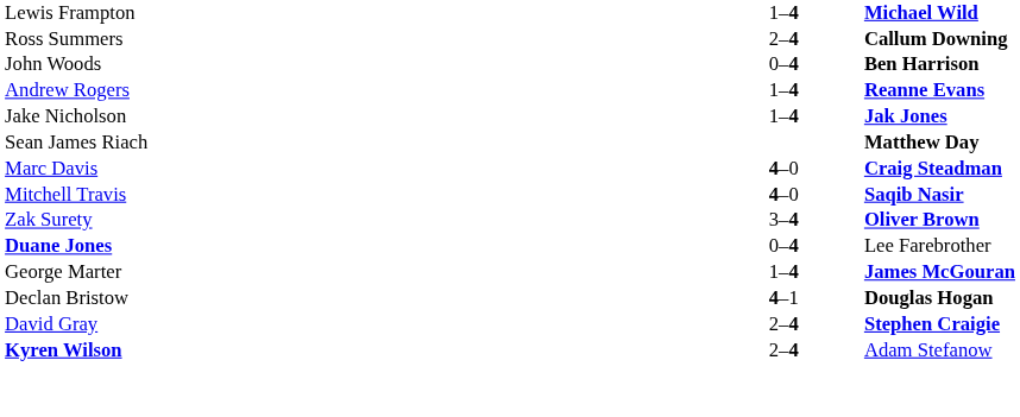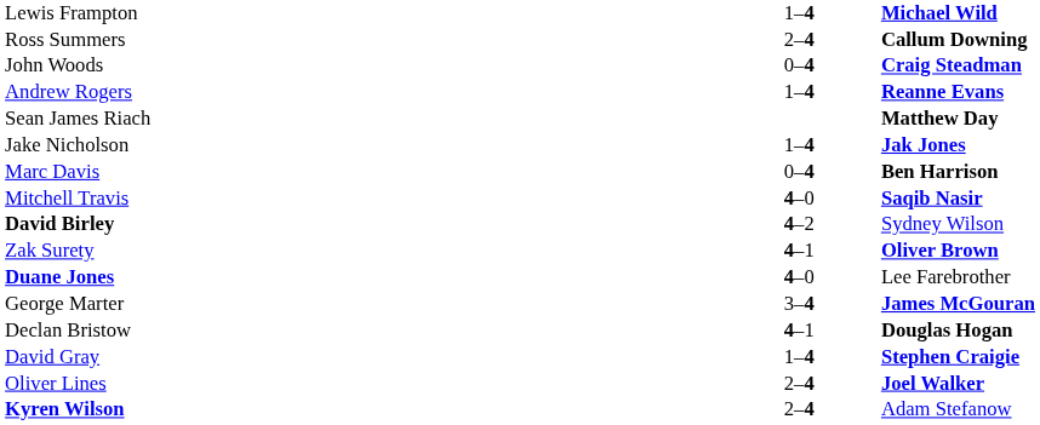John Woods | column 3: Ben Harrison -> Craig Steadman
rows swapped: Sean James Riach <-> Jake Nicholson
Marc Davis | column 2: 4–0 -> 0–4
Marc Davis | column 3: Craig Steadman -> Ben Harrison
+ row: David Birley | 4–2 | Sydney Wilson
Zak Surety | column 2: 3–4 -> 4–1
Duane Jones | column 2: 0–4 -> 4–0
George Marter | column 2: 1–4 -> 3–4
David Gray | column 2: 2–4 -> 1–4
+ row: Oliver Lines | 2–4 | Joel Walker
